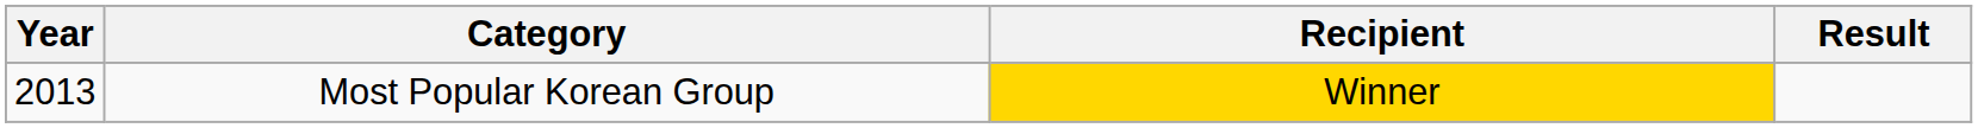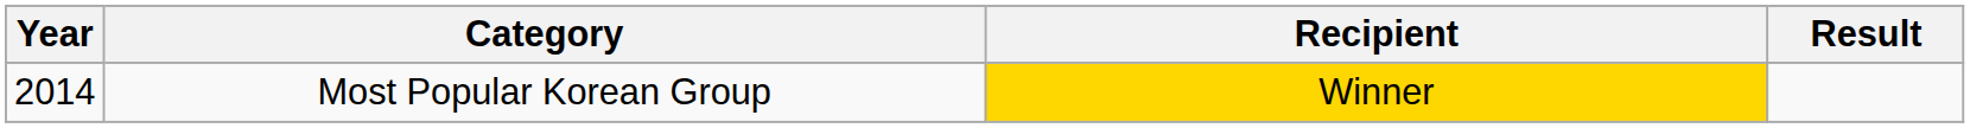Most Popular Korean Group | Year: 2013 -> 2014
